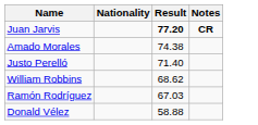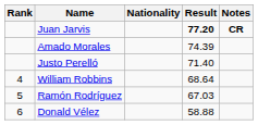+ column: Rank | 4 | 5 | 6
Amado Morales | Result: 74.38 -> 74.39
William Robbins | Result: 68.62 -> 68.64
